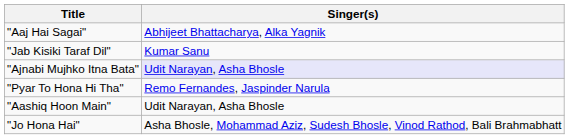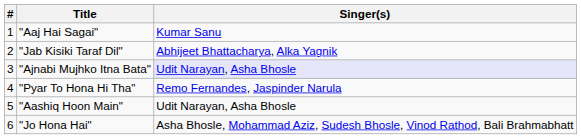+ column: # | 1 | 2 | 3 | 4 | 5 | 6
"Aaj Hai Sagai" | Singer(s): Abhijeet Bhattacharya, Alka Yagnik -> Kumar Sanu
"Jab Kisiki Taraf Dil" | Singer(s): Kumar Sanu -> Abhijeet Bhattacharya, Alka Yagnik
